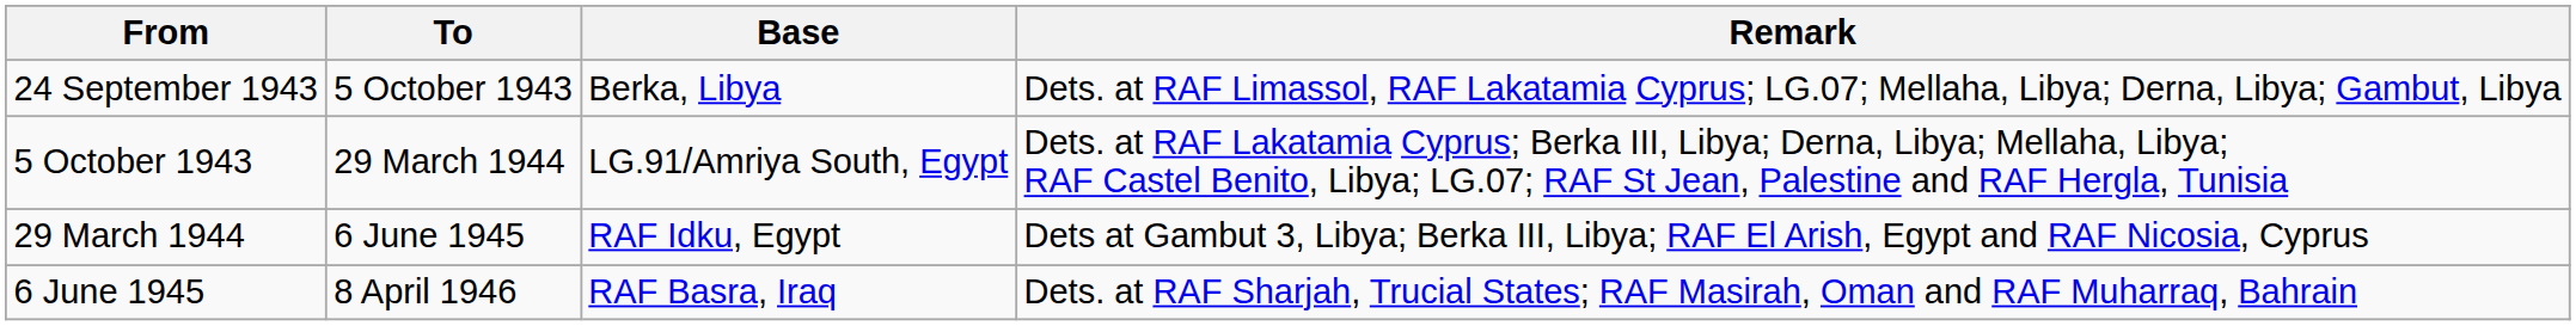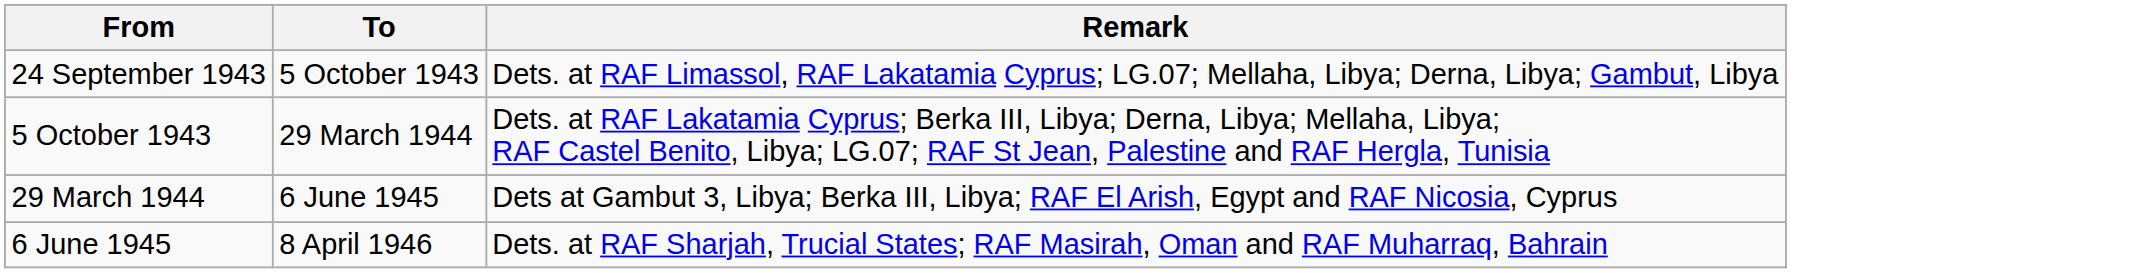- column: Base | Berka, Libya | LG.91/Amriya South, Egypt | RAF Idku, Egypt | RAF Basra, Iraq
